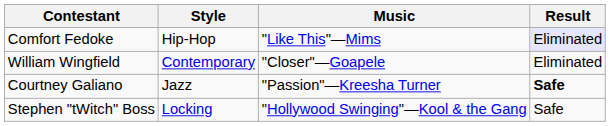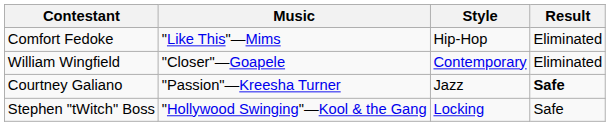columns swapped: Style <-> Music
Comfort Fedoke | Result: lavender background -> no background
